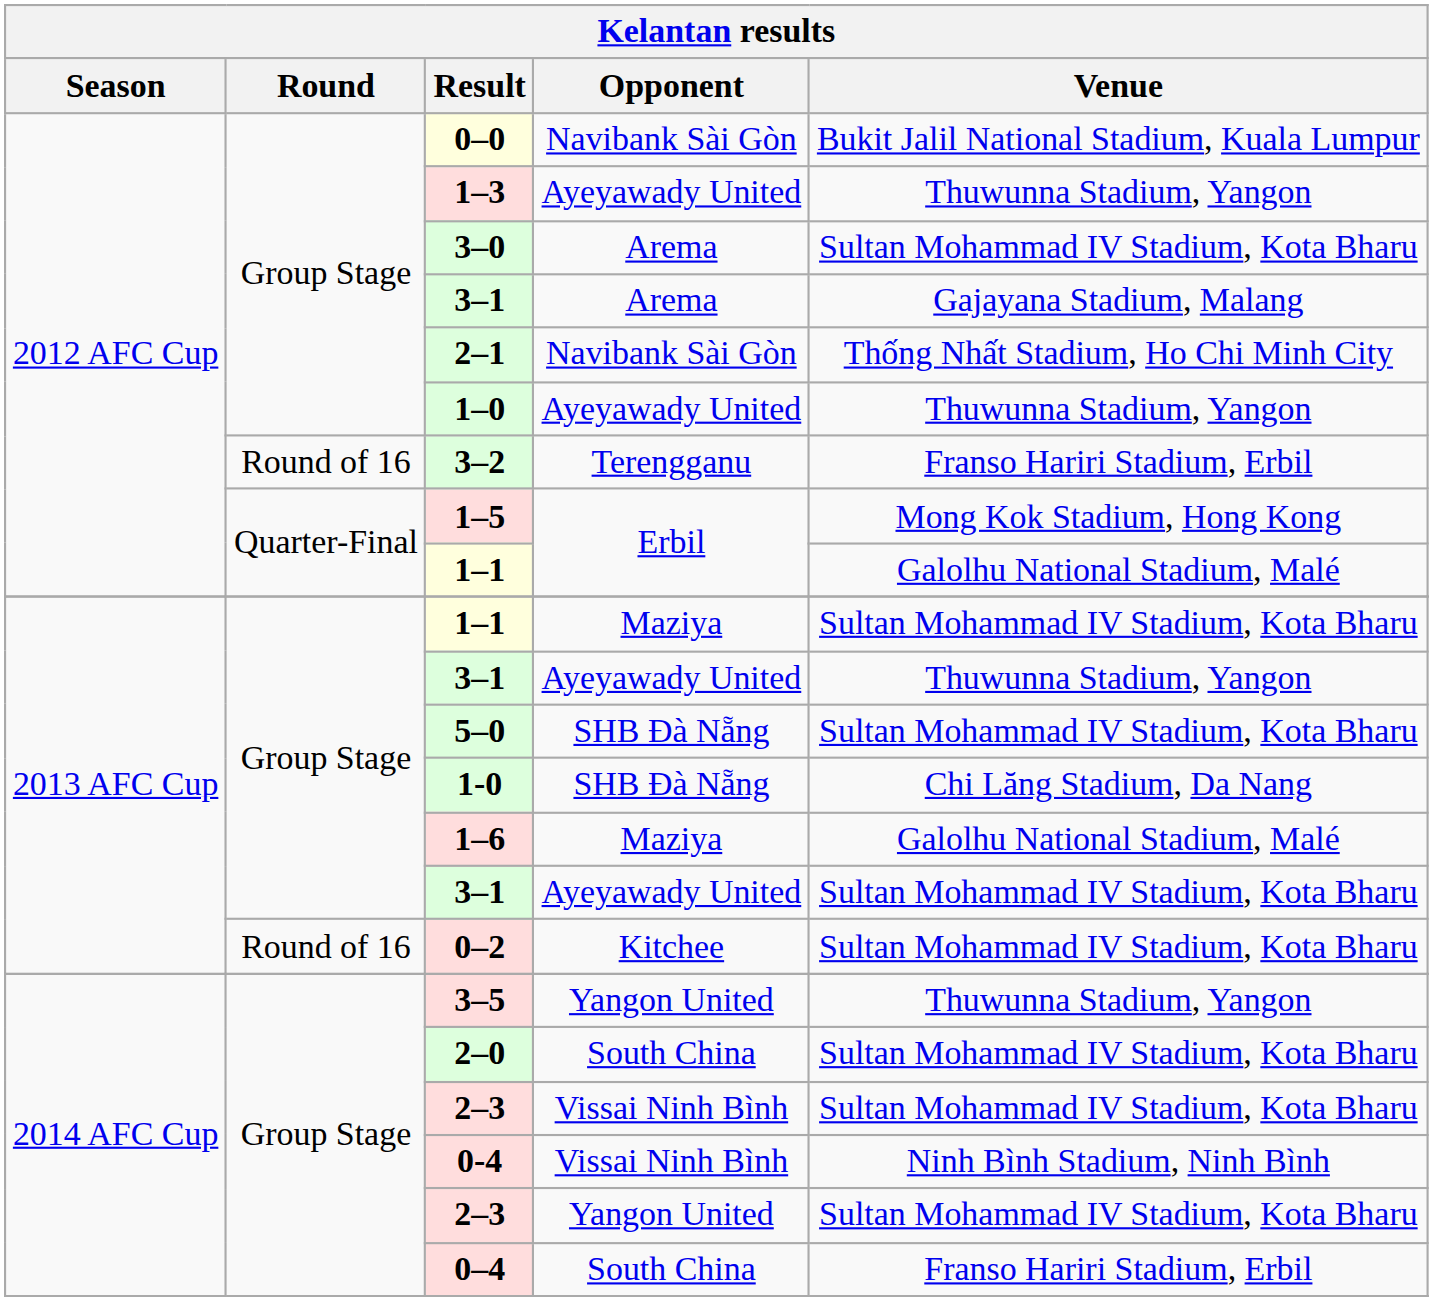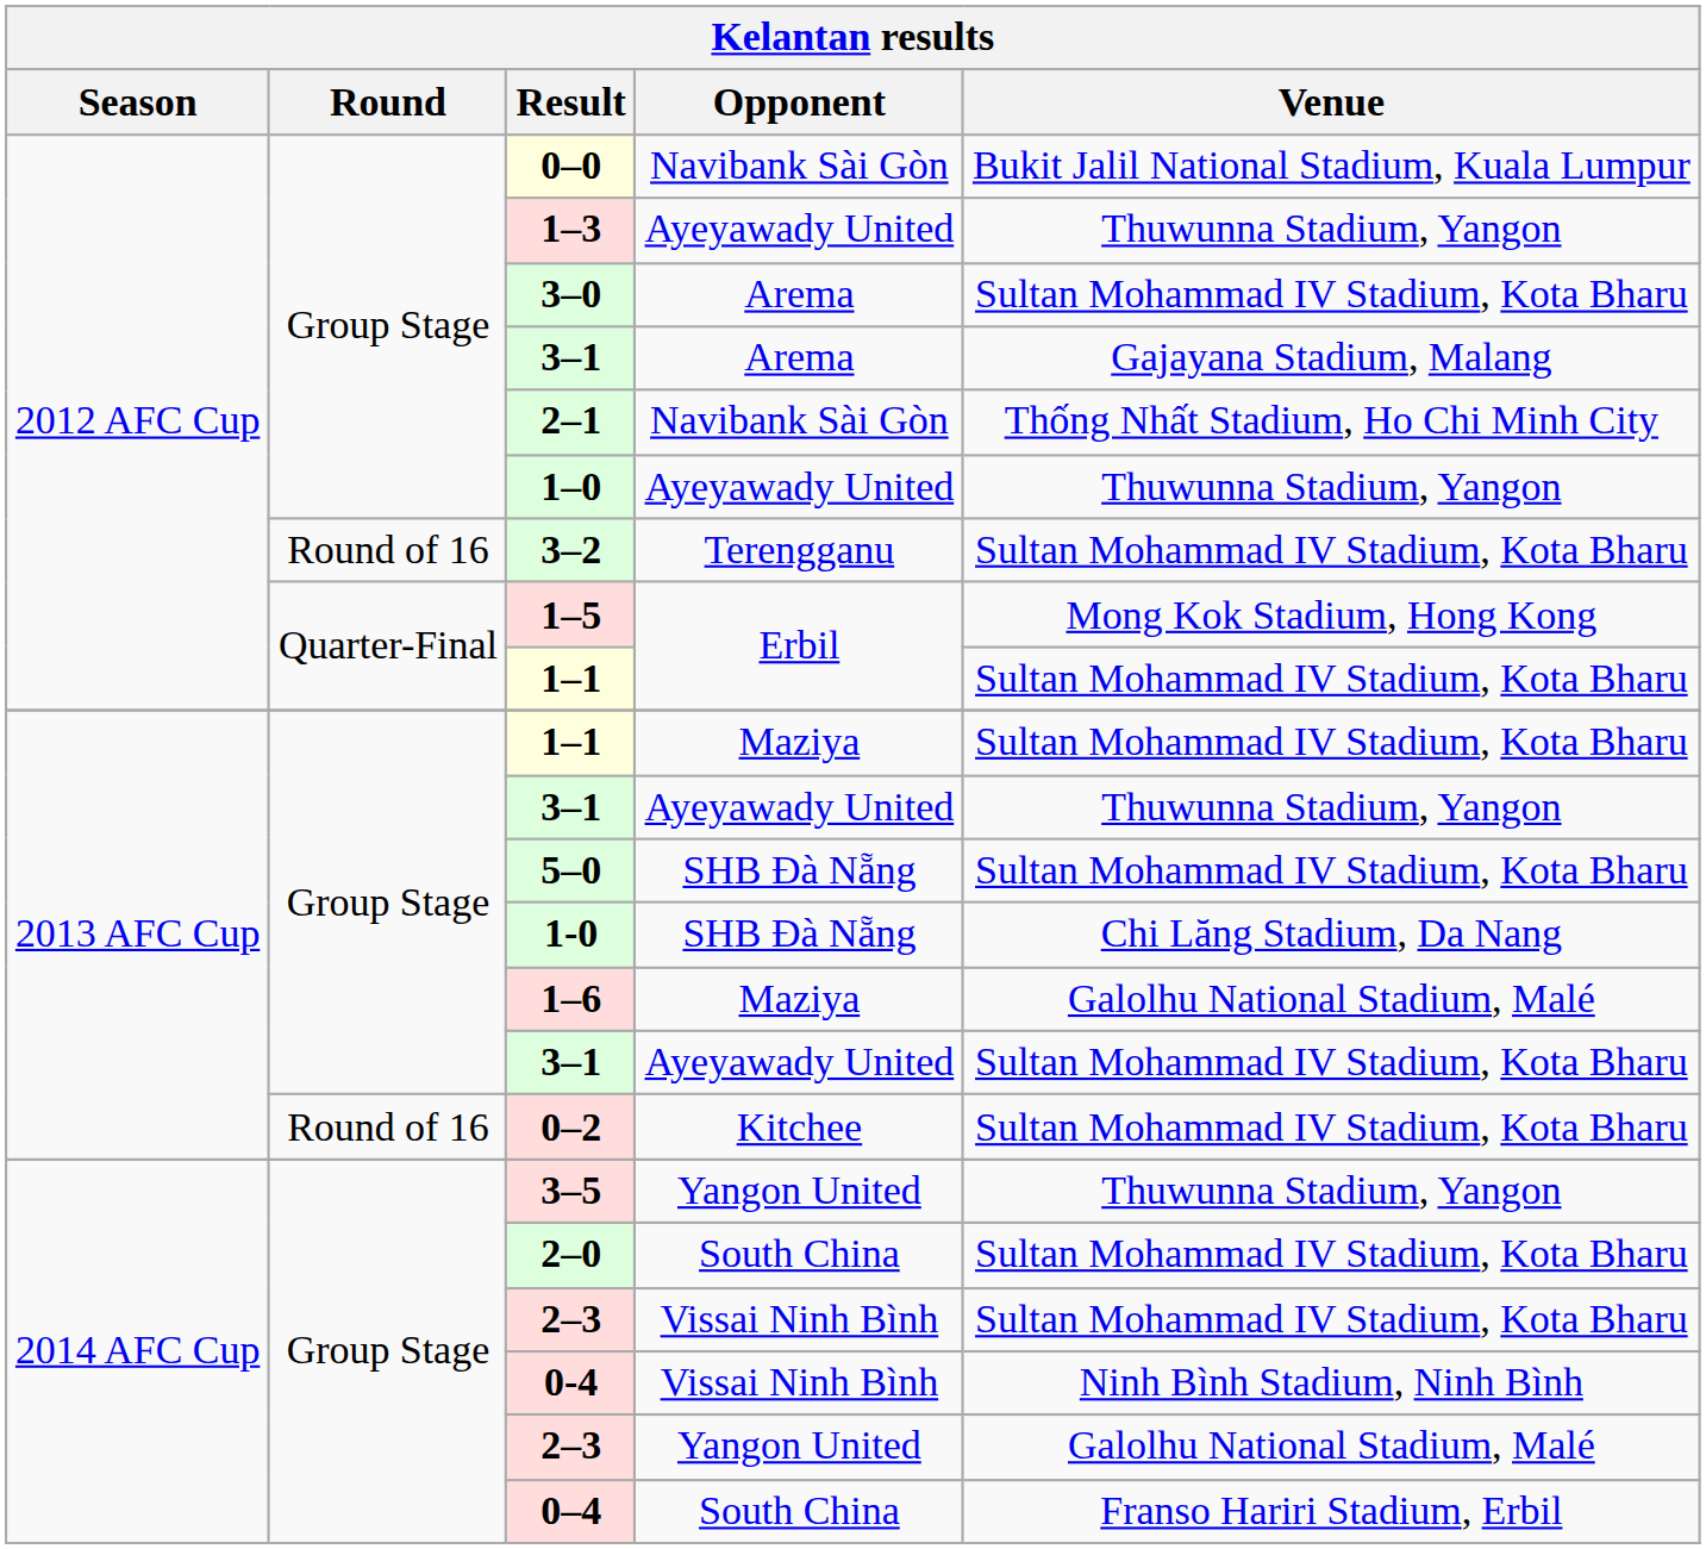3–2 | Venue: Franso Hariri Stadium, Erbil -> Sultan Mohammad IV Stadium, Kota Bharu
1–1 / Erbil | Venue: Galolhu National Stadium, Malé -> Sultan Mohammad IV Stadium, Kota Bharu
2–3 / Yangon United | Venue: Sultan Mohammad IV Stadium, Kota Bharu -> Galolhu National Stadium, Malé
